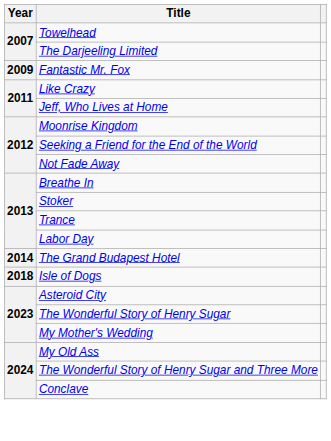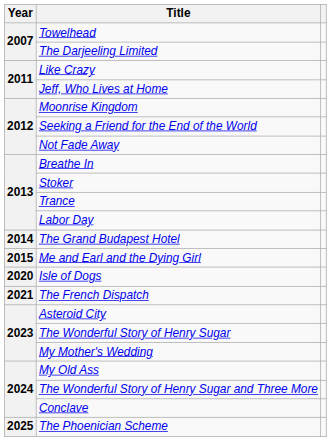- row: 2009 | Fantastic Mr. Fox
+ row: 2015 | Me and Earl and the Dying Girl
Isle of Dogs | Year: 2018 -> 2020
+ row: 2021 | The French Dispatch
+ row: 2025 | The Phoenician Scheme
